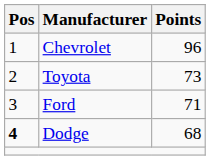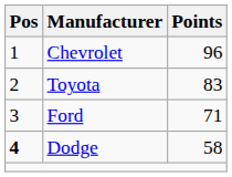Toyota | Points: 73 -> 83
Dodge | Points: 68 -> 58
